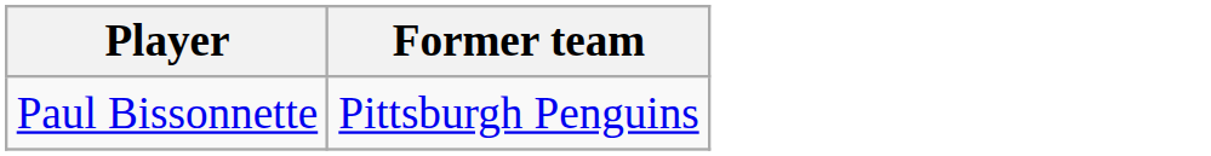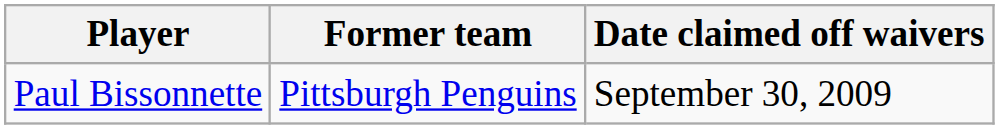+ column: Date claimed off waivers | September 30, 2009
